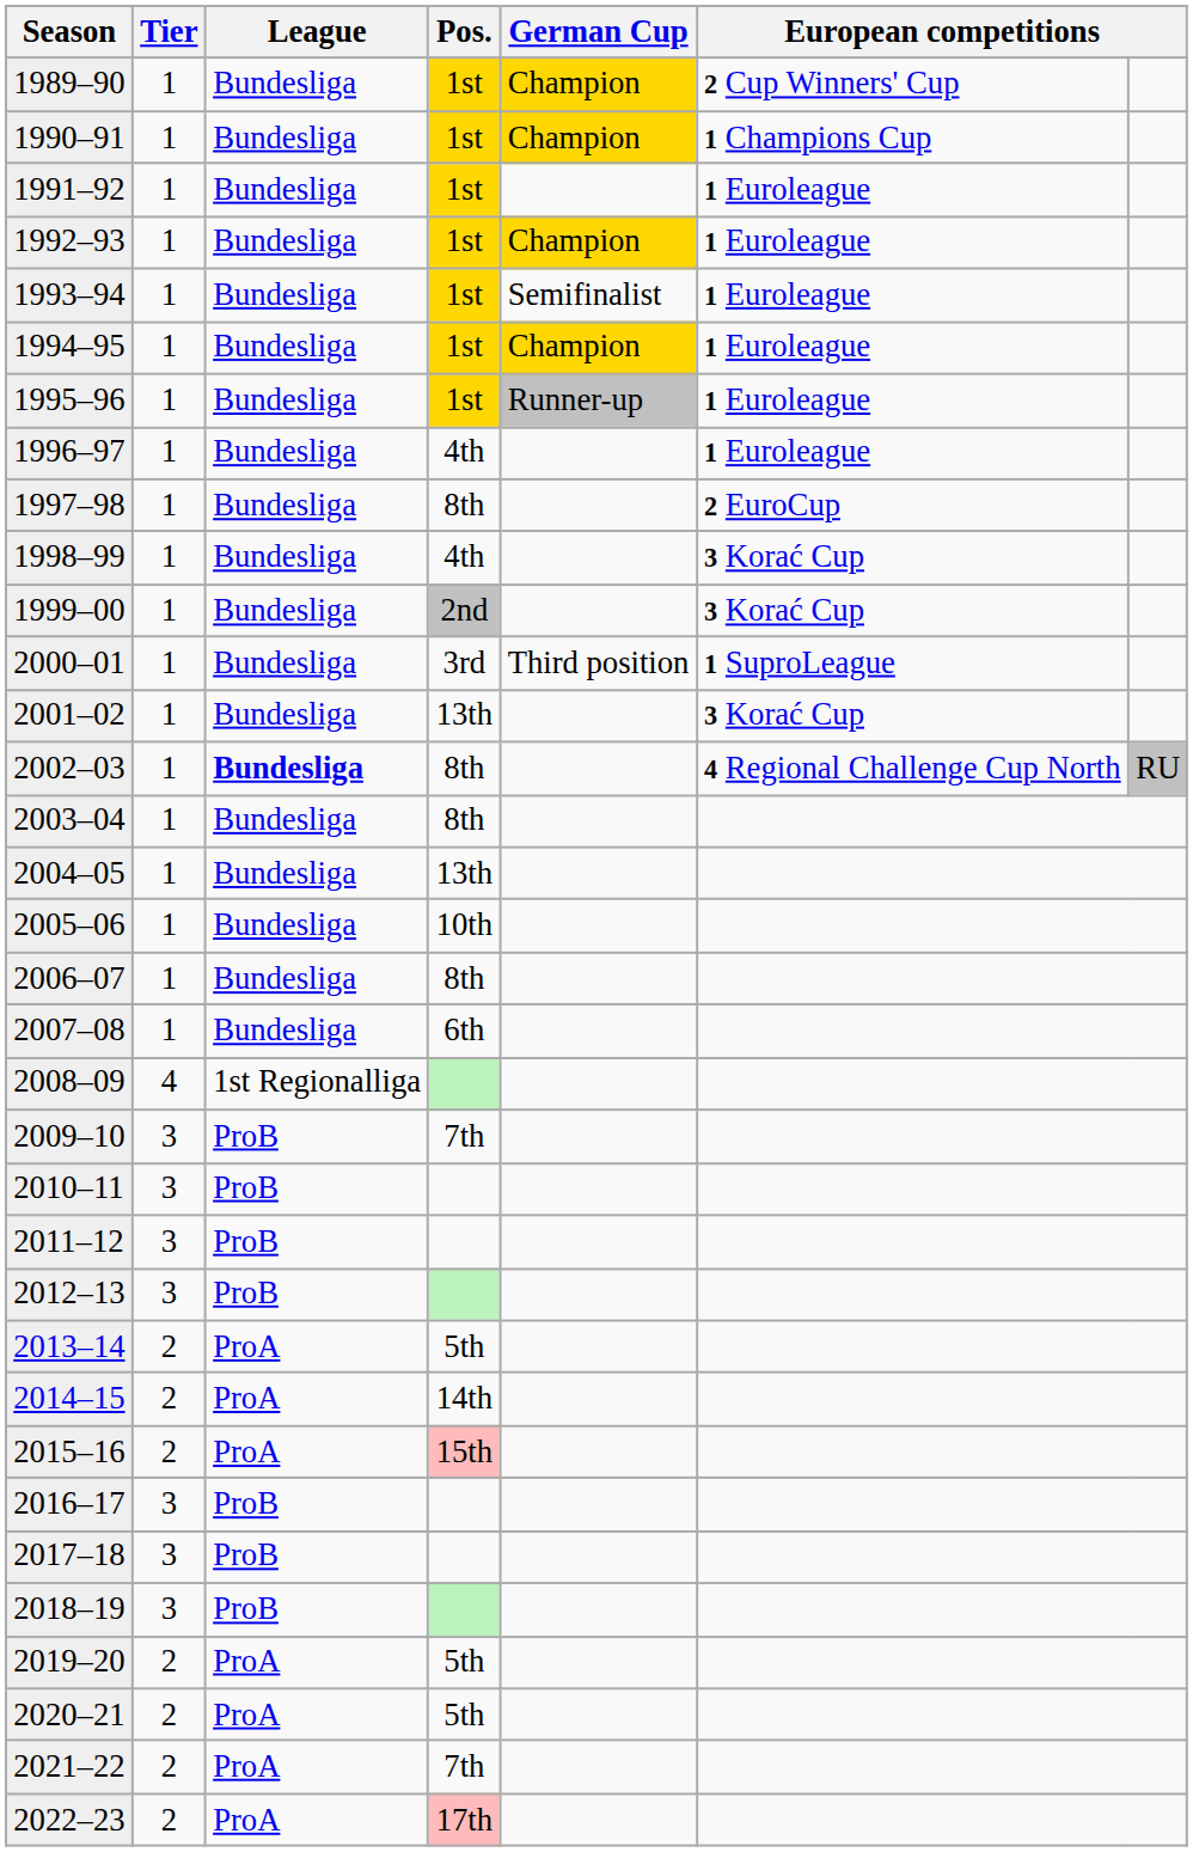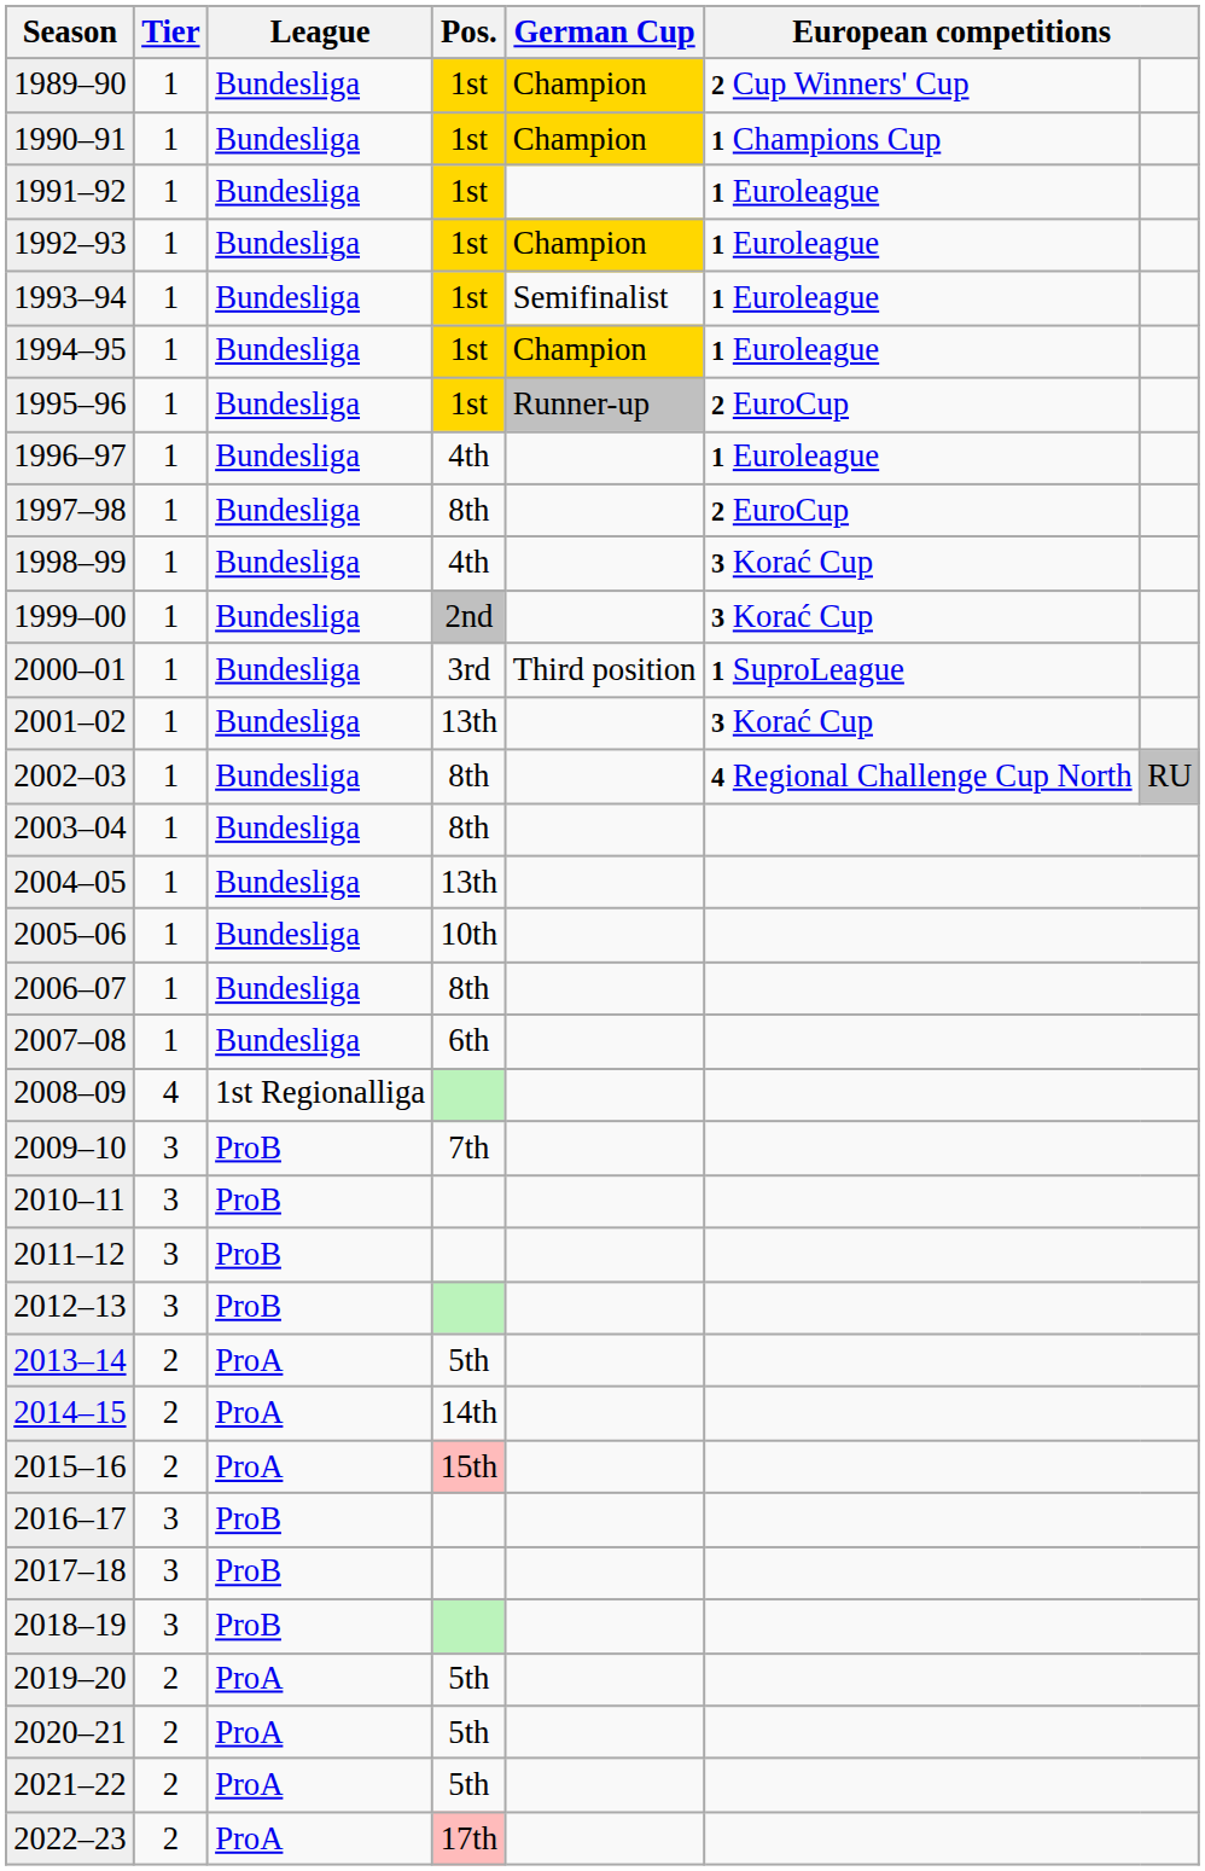1995–96 | column 6: 1 Euroleague -> 2 EuroCup
2002–03 | League: bold -> normal
2021–22 | Pos.: 7th -> 5th
